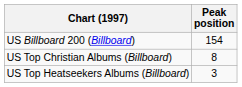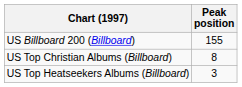US Billboard 200 (Billboard) | Peak position: 154 -> 155
